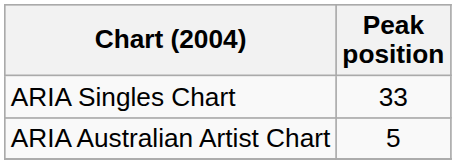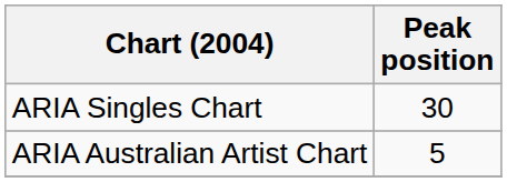ARIA Singles Chart | Peak position: 33 -> 30
